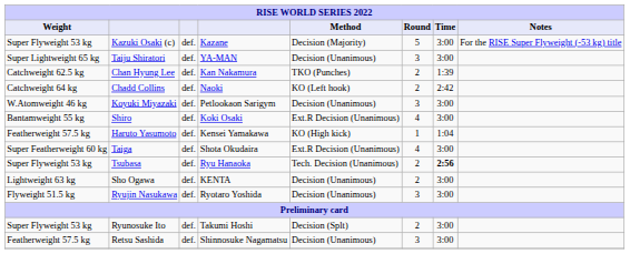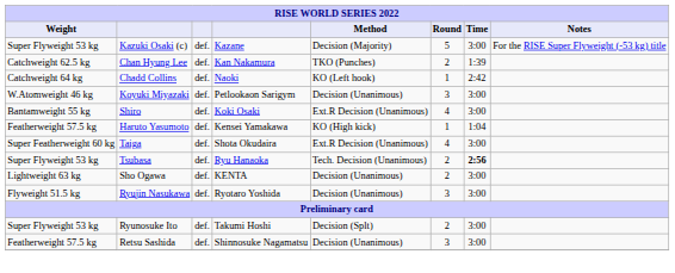- row: Super Lightweight 65 kg | Taiju Shiratori | def. | YA-MAN | Decision (Unanimous) | 3 | 3:00
Chadd Collins | Round: 2 -> 1
